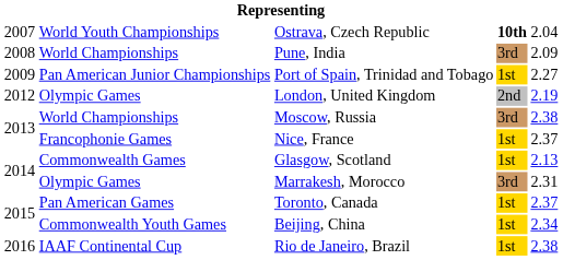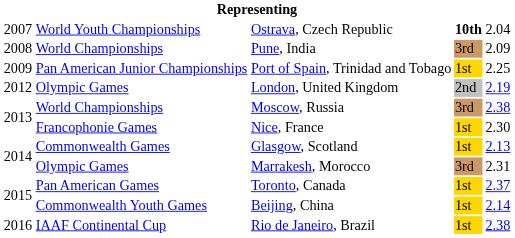Port of Spain, Trinidad and Tobago | column 5: 2.27 -> 2.25
Nice, France | column 5: 2.37 -> 2.30
Beijing, China | column 5: 2.34 -> 2.14
